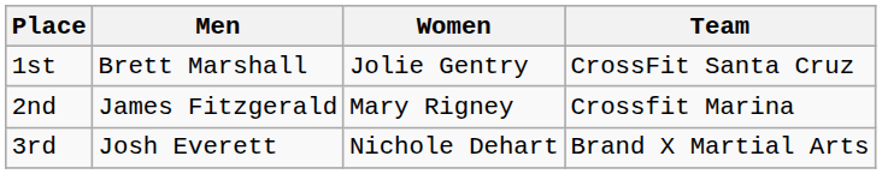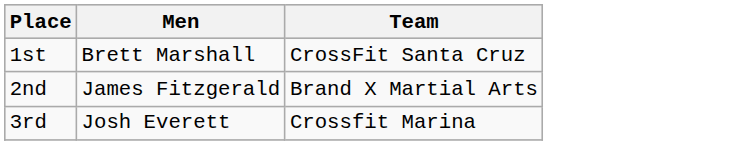- column: Women | Jolie Gentry | Mary Rigney | Nichole Dehart
2nd | Team: Crossfit Marina -> Brand X Martial Arts
3rd | Team: Brand X Martial Arts -> Crossfit Marina
